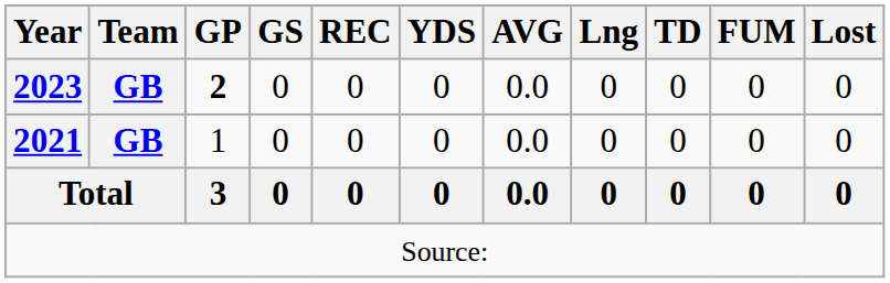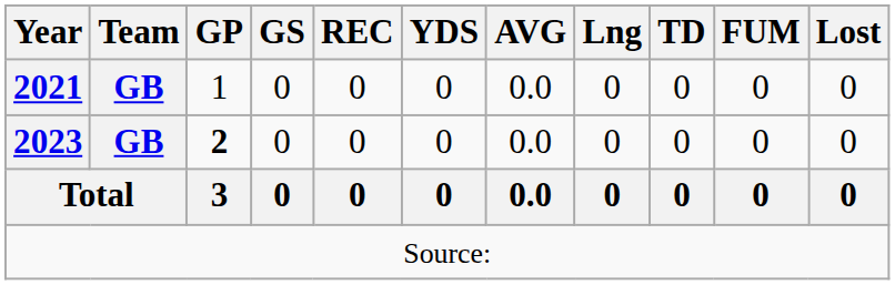rows swapped: 2021 <-> 2023
